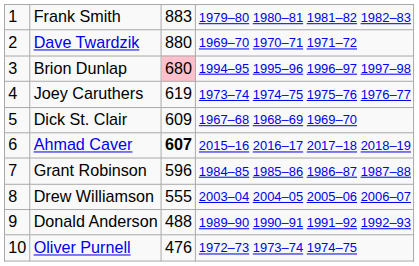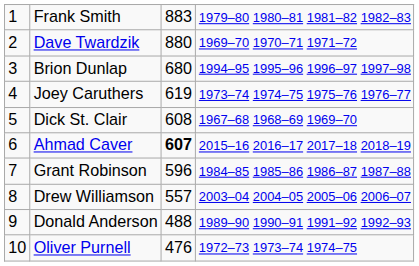Brion Dunlap | column 3: pink background -> no background
Dick St. Clair | column 3: 609 -> 608
Drew Williamson | column 3: 555 -> 557
